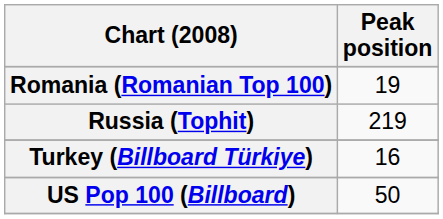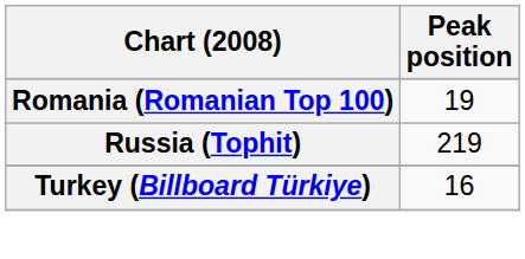- row: US Pop 100 (Billboard) | 50
